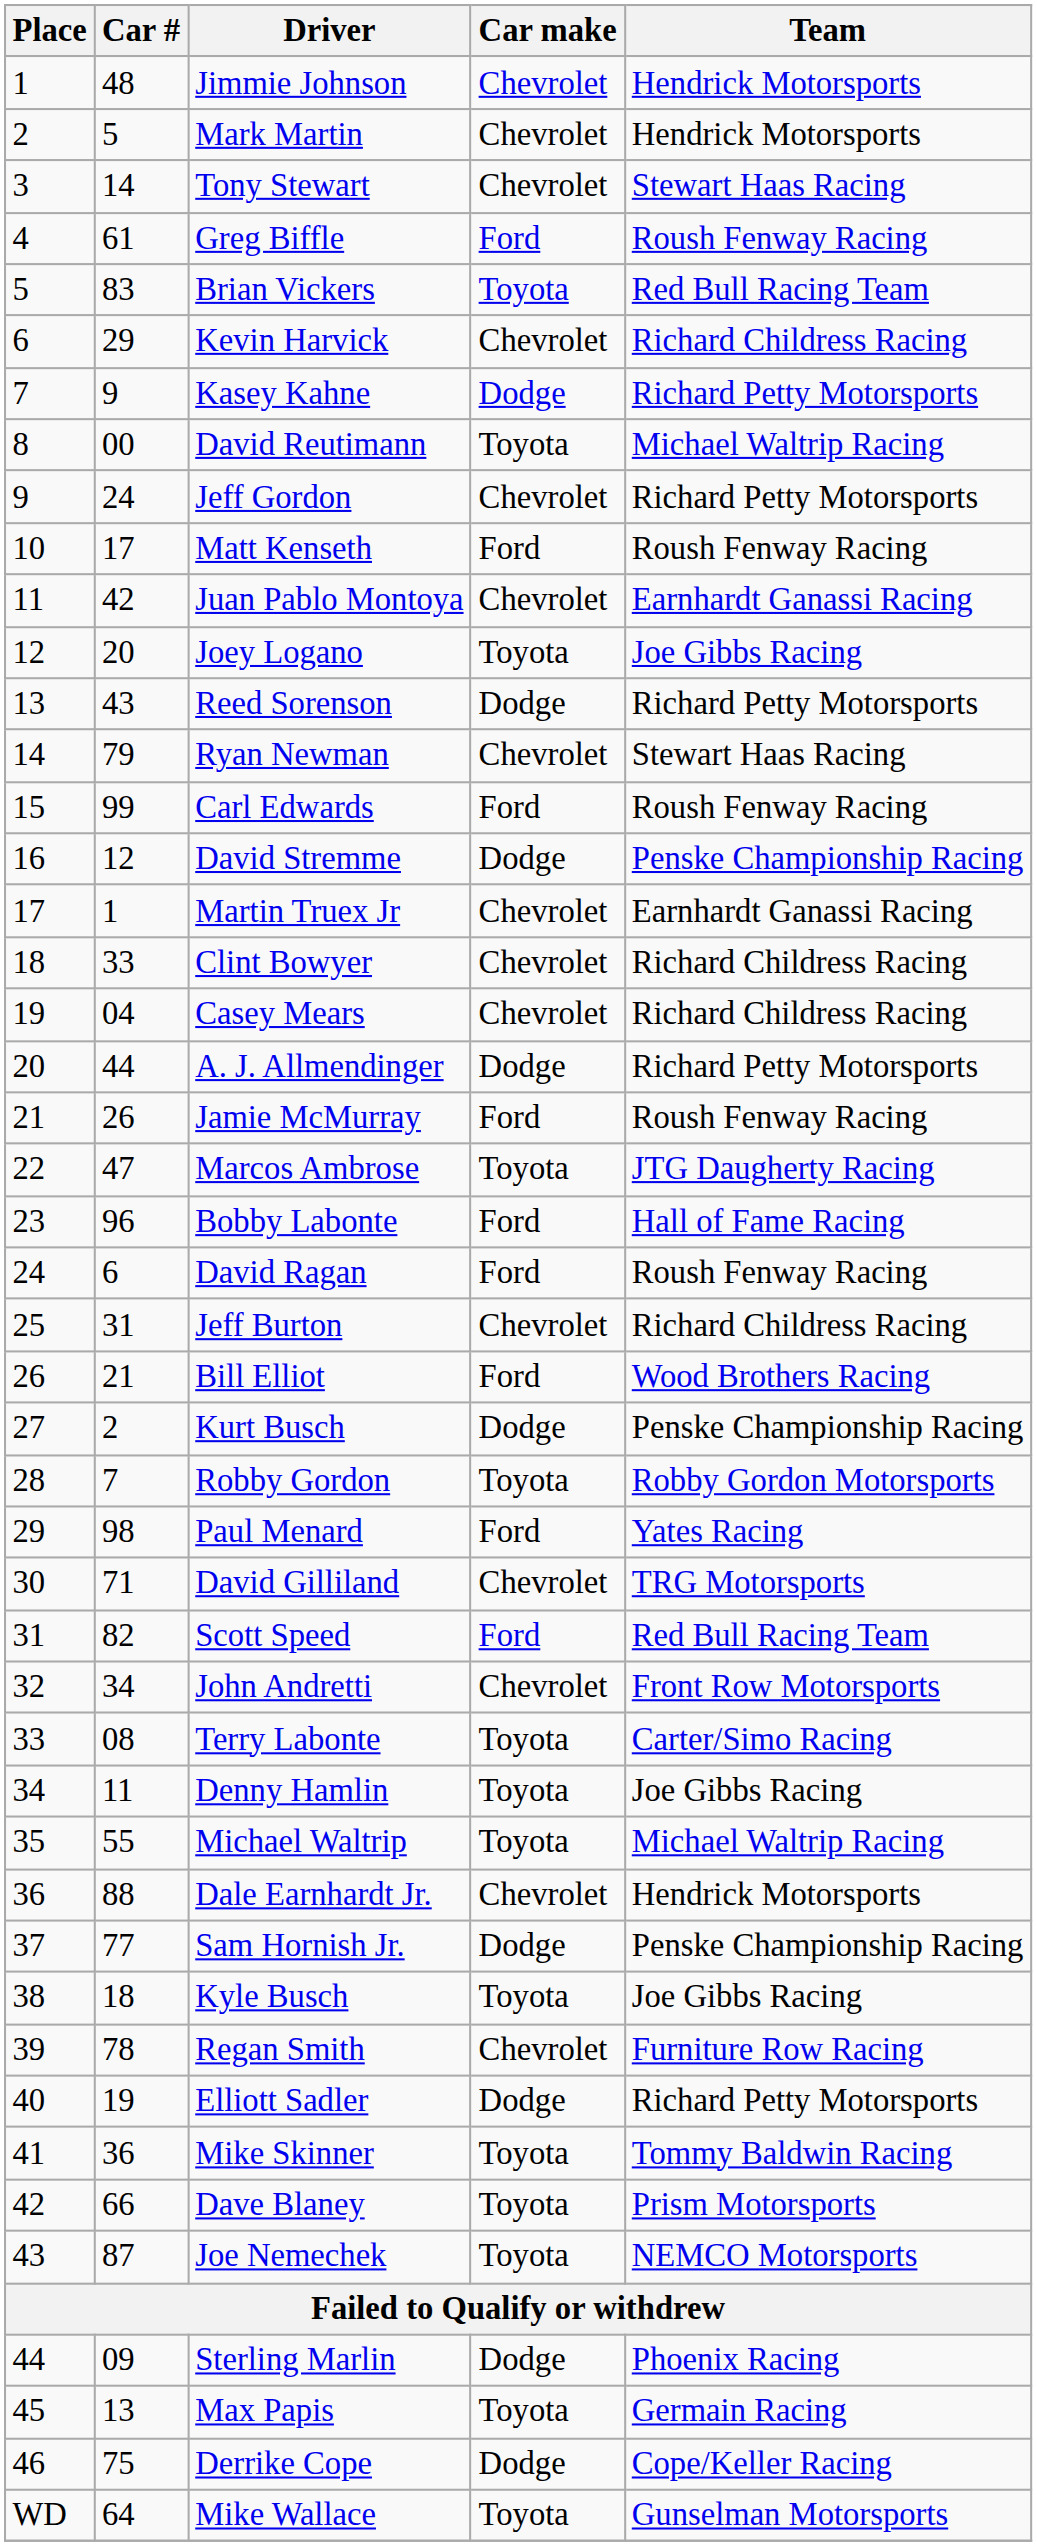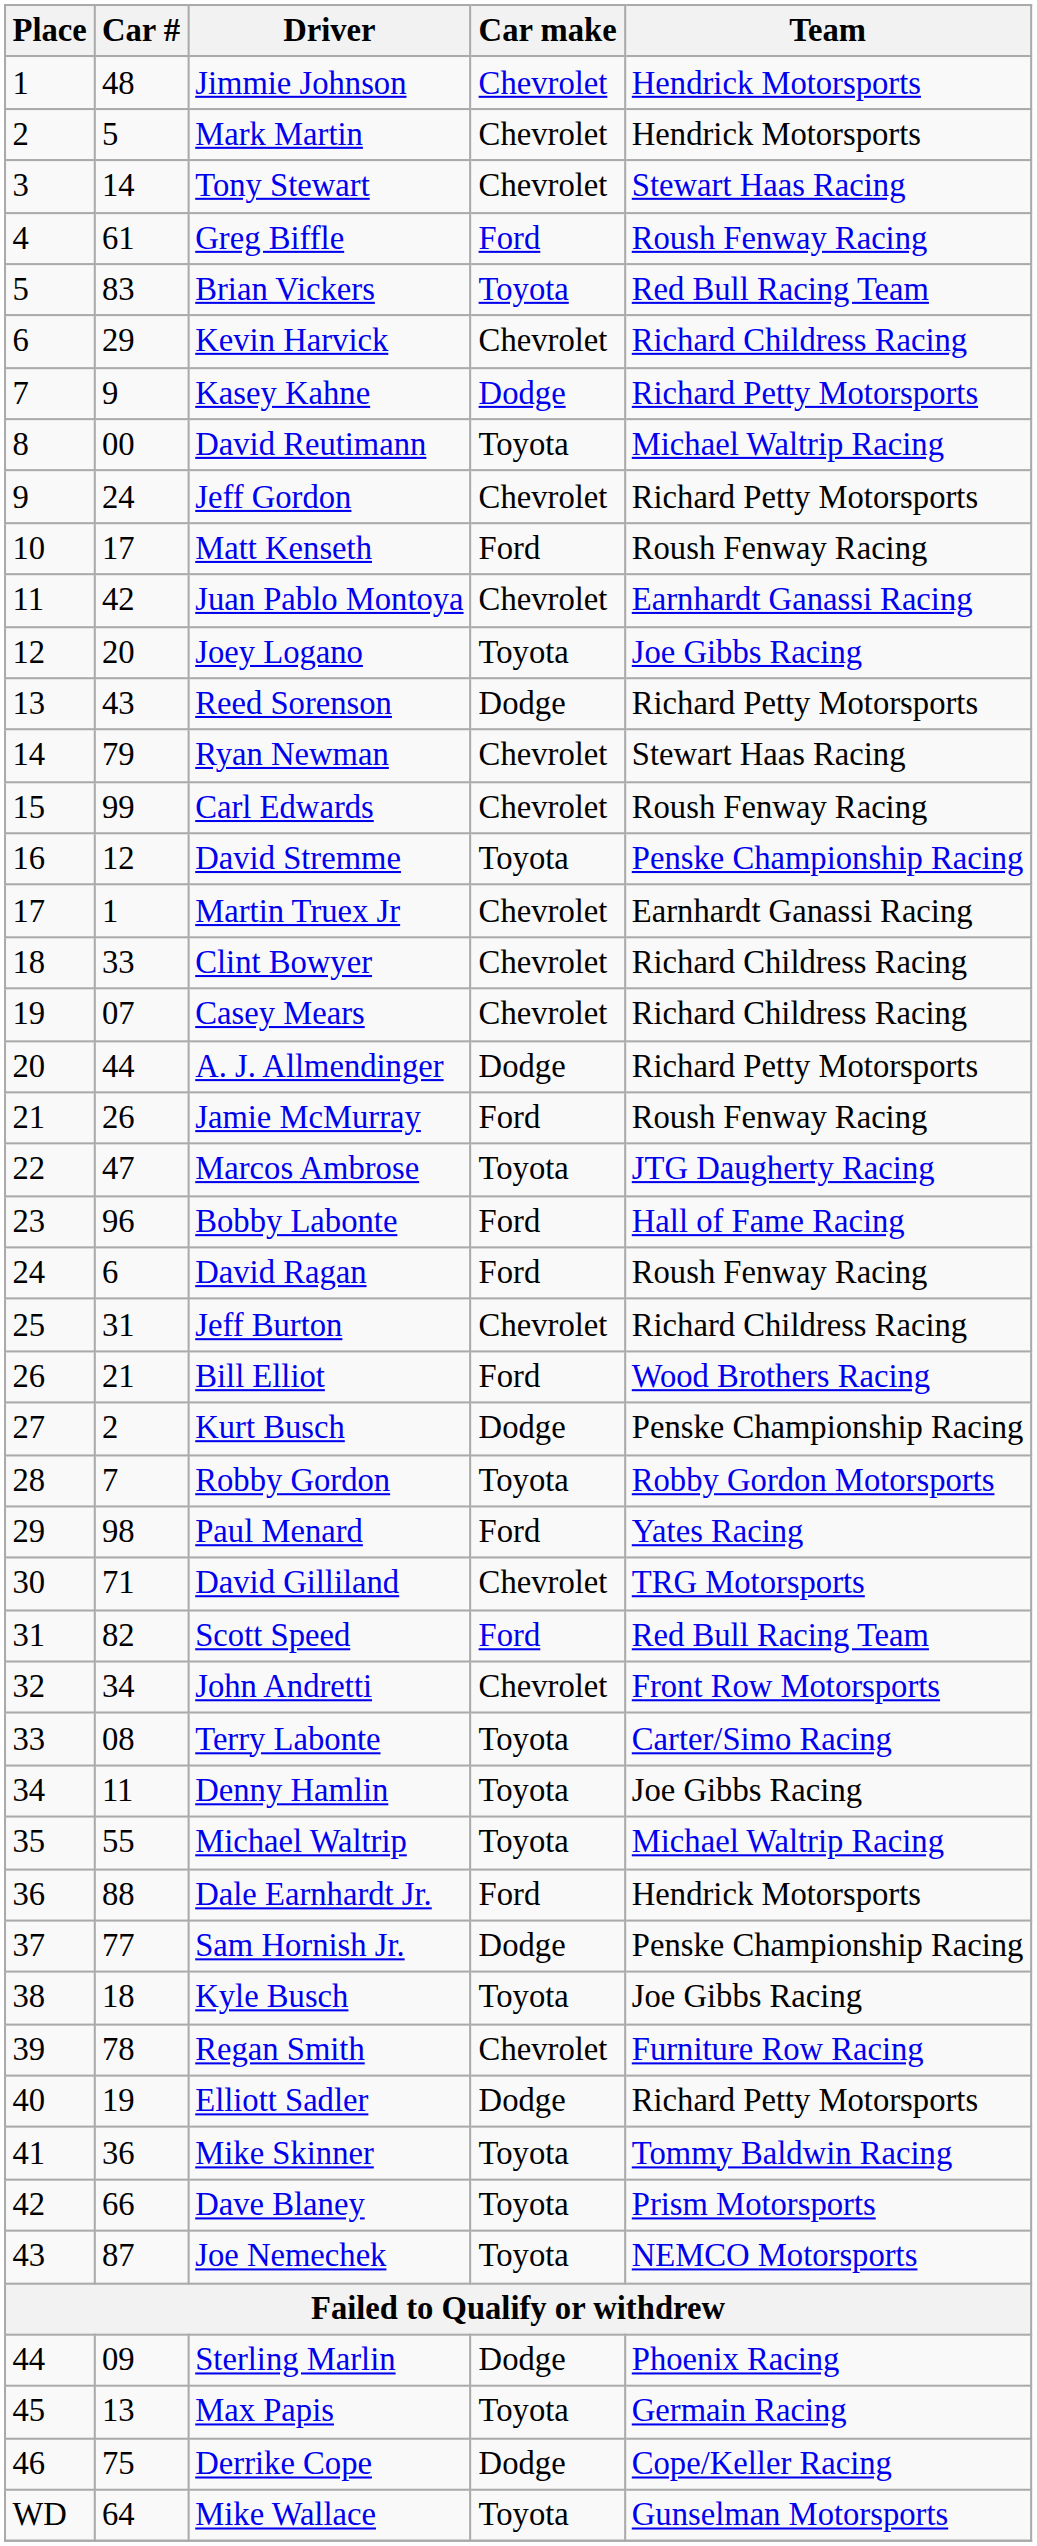Carl Edwards | Car make: Ford -> Chevrolet
David Stremme | Car make: Dodge -> Toyota
Casey Mears | Car #: 04 -> 07
Dale Earnhardt Jr. | Car make: Chevrolet -> Ford
